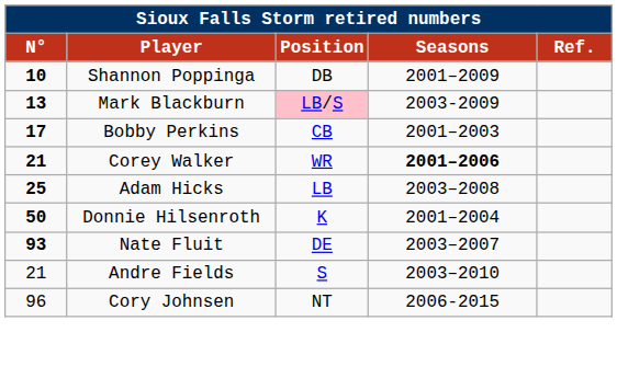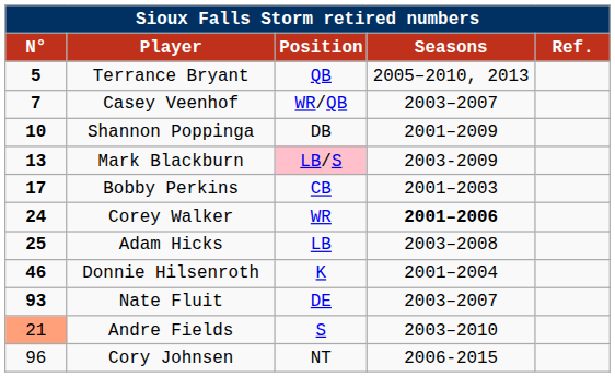+ row: 5 | Terrance Bryant | QB | 2005–2010, 2013
+ row: 7 | Casey Veenhof | WR/QB | 2003–2007
Corey Walker | N°: 21 -> 24
Donnie Hilsenroth | N°: 50 -> 46
Andre Fields | N°: no background -> lightsalmon background
